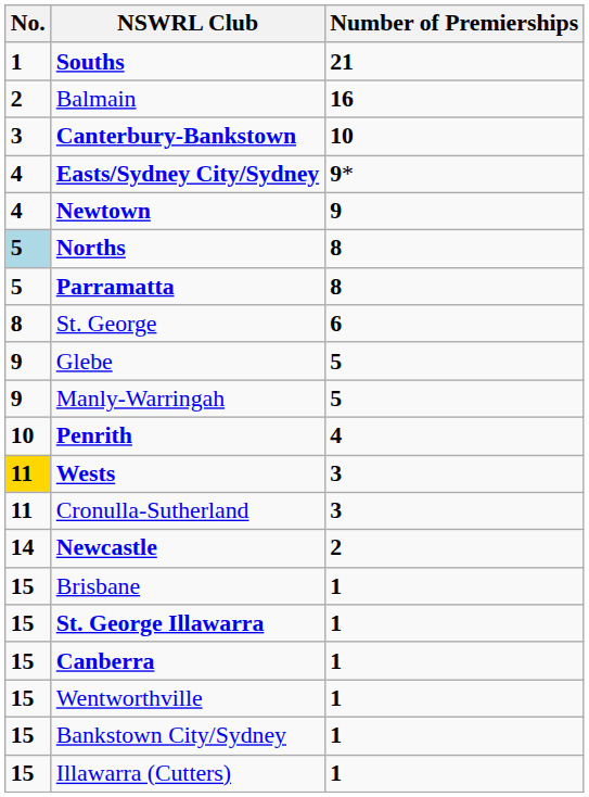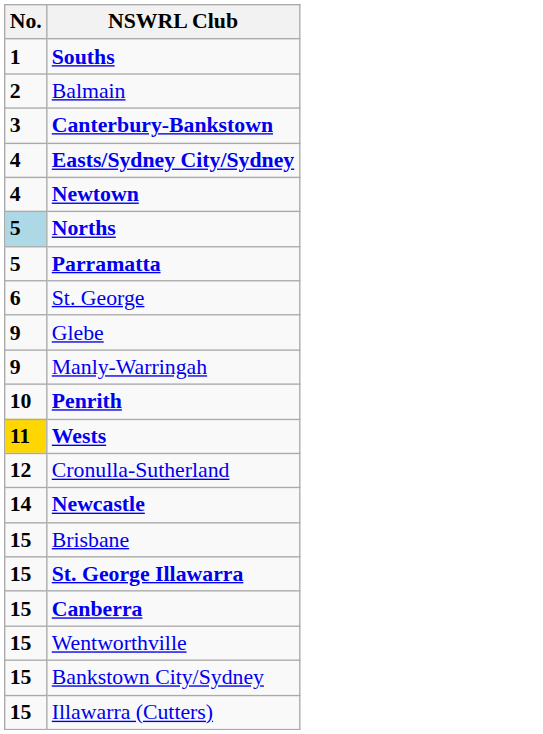- column: Number of Premierships | 21 | 16 | 10 | 9* | 9 | 8 | 8 | 6 | 5 | 5 | 4 | 3 | 3 | 2 | 1 | 1 | 1 | 1 | 1 | 1
St. George | No.: 8 -> 6
Cronulla-Sutherland | No.: 11 -> 12
